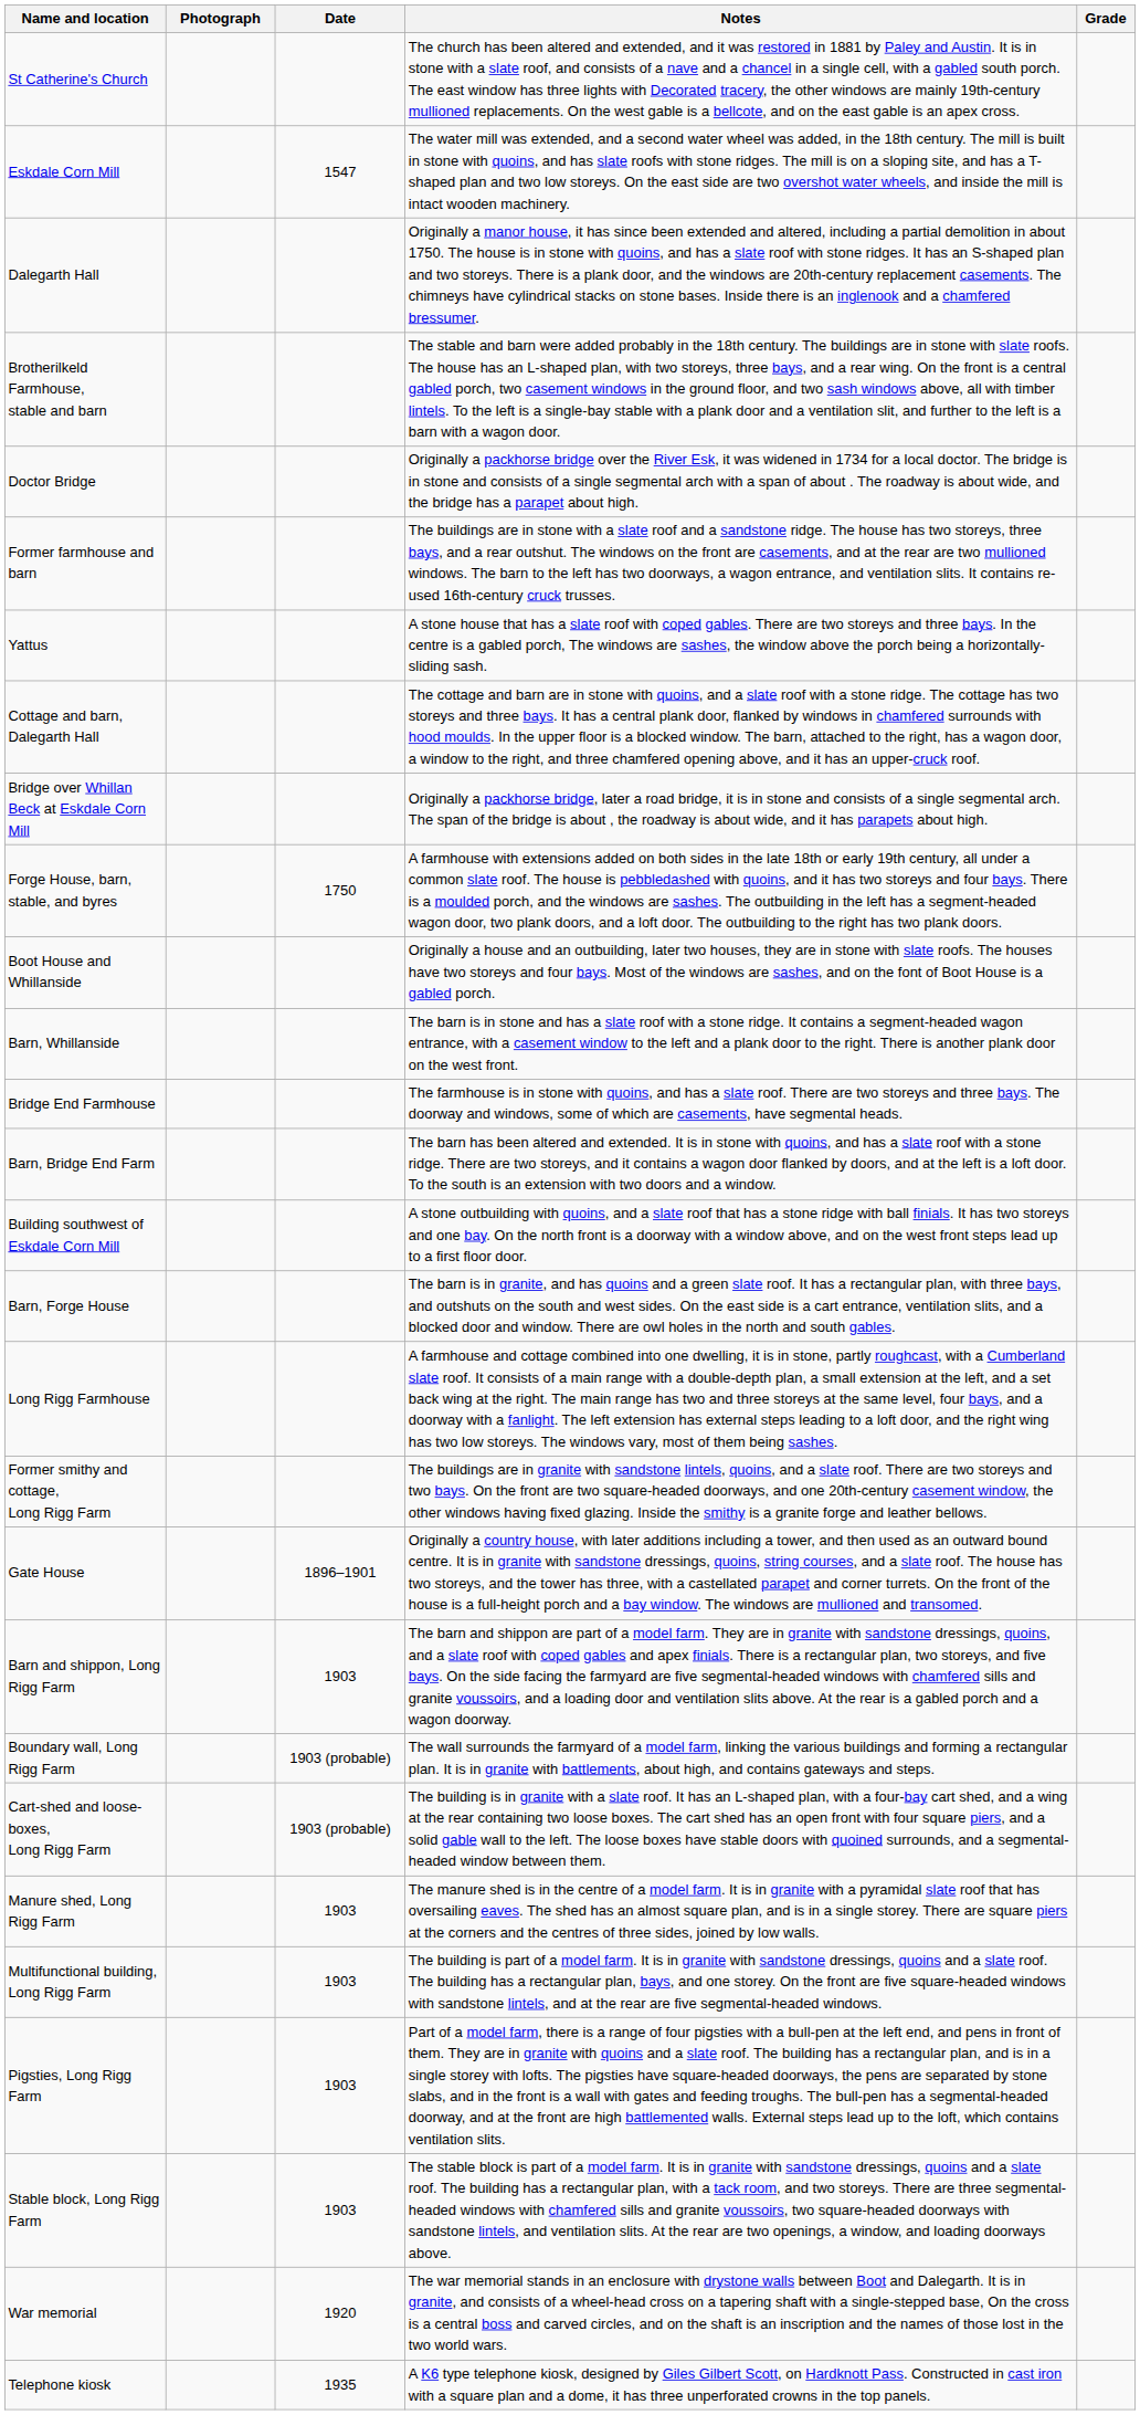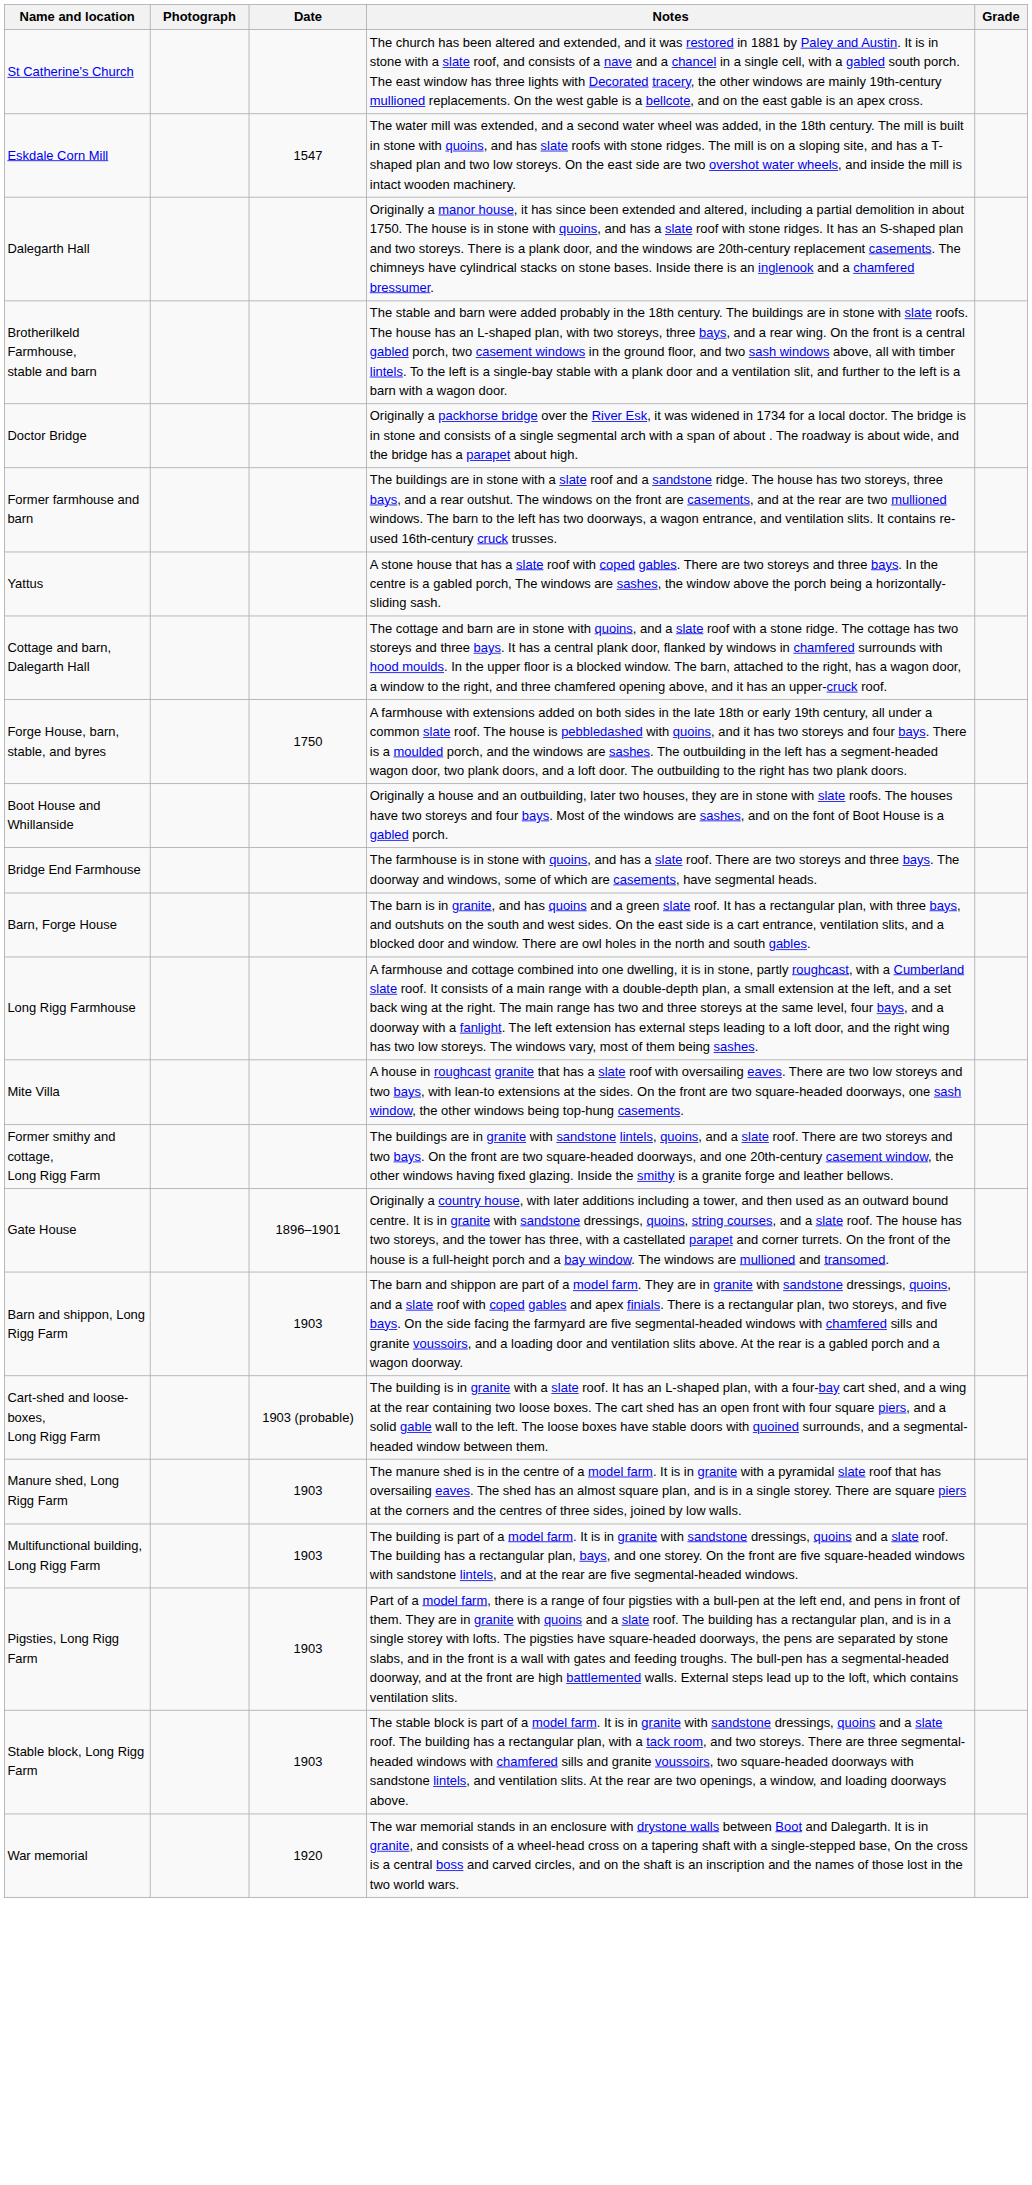- row: Bridge over Whillan Beck at Eskdale Corn Mill | Originally a packhorse bridge, later a road bridge, it is in stone and consists of a single segmental arch. The span of the bridge is about , the roadway is about wide, and it has parapets about high.
- row: Barn, Whillanside | The barn is in stone and has a slate roof with a stone ridge. It contains a segment-headed wagon entrance, with a casement window to the left and a plank door to the right. There is another plank door on the west front.
- row: Barn, Bridge End Farm | The barn has been altered and extended. It is in stone with quoins, and has a slate roof with a stone ridge. There are two storeys, and it contains a wagon door flanked by doors, and at the left is a loft door. To the south is an extension with two doors and a window.
- row: Building southwest of Eskdale Corn Mill | A stone outbuilding with quoins, and a slate roof that has a stone ridge with ball finials. It has two storeys and one bay. On the north front is a doorway with a window above, and on the west front steps lead up to a first floor door.
+ row: Mite Villa | A house in roughcast granite that has a slate roof with oversailing eaves. There are two low storeys and two bays, with lean-to extensions at the sides. On the front are two square-headed doorways, one sash window, the other windows being top-hung casements.
- row: Boundary wall, Long Rigg Farm | 1903 (probable) | The wall surrounds the farmyard of a model farm, linking the various buildings and forming a rectangular plan. It is in granite with battlements, about high, and contains gateways and steps.
- row: Telephone kiosk | 1935 | A K6 type telephone kiosk, designed by Giles Gilbert Scott, on Hardknott Pass. Constructed in cast iron with a square plan and a dome, it has three unperforated crowns in the top panels.
